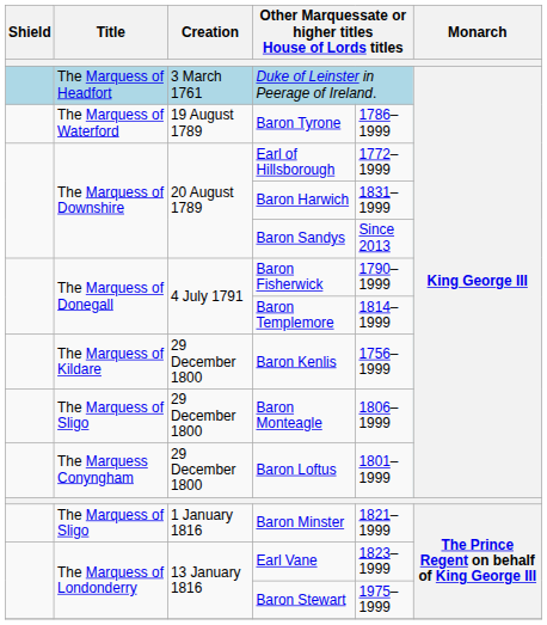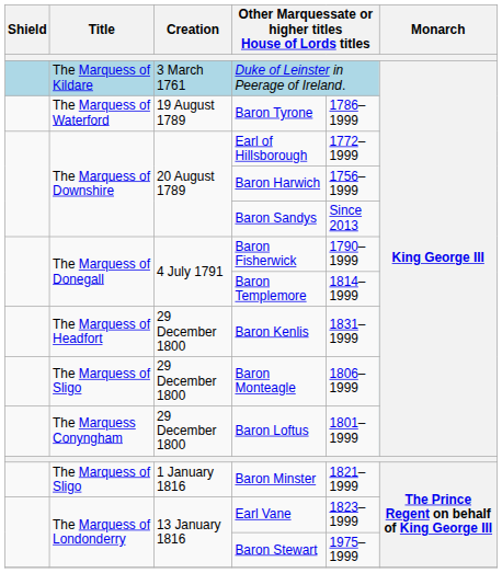Duke of Leinster in Peerage of Ireland. | Title: The Marquess of Headfort -> The Marquess of Kildare
Baron Harwich | column 5: 1831–1999 -> 1756–1999
Baron Kenlis | Title: The Marquess of Kildare -> The Marquess of Headfort
Baron Kenlis | column 5: 1756–1999 -> 1831–1999
